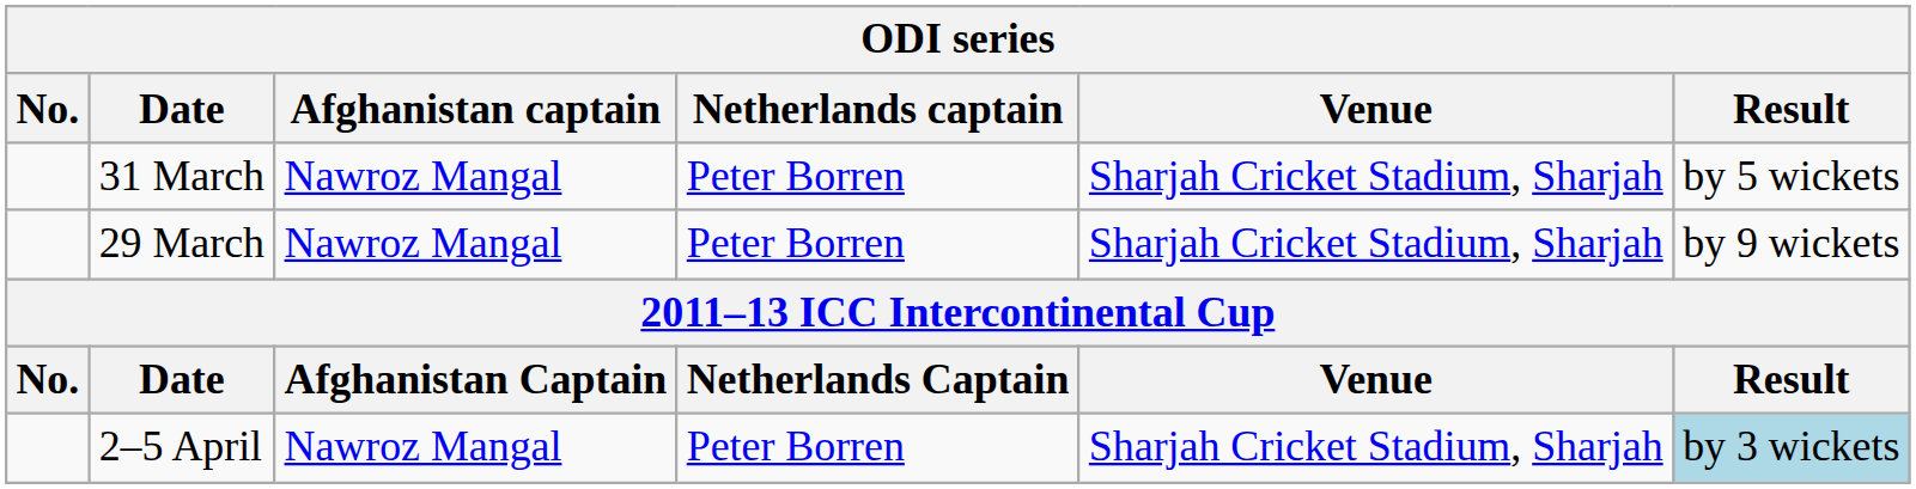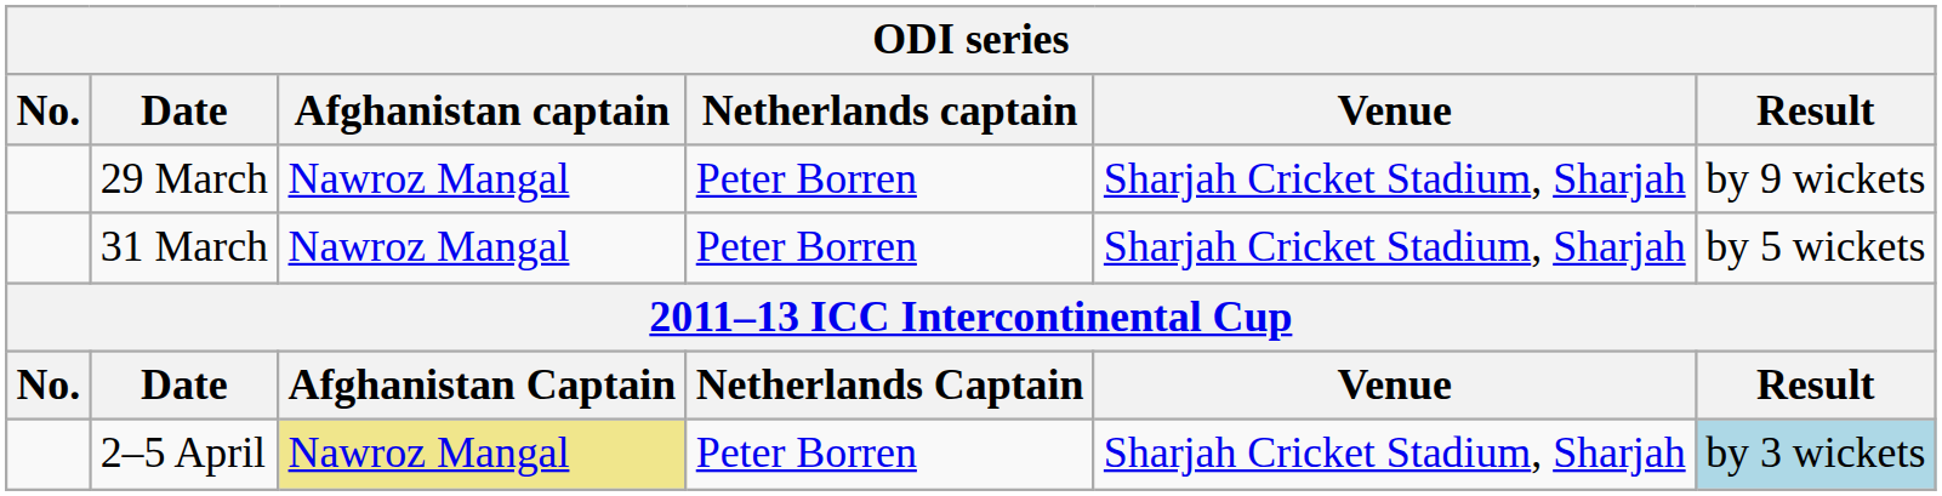rows swapped: 29 March <-> 31 March
2–5 April | Afghanistan captain: no background -> khaki background
